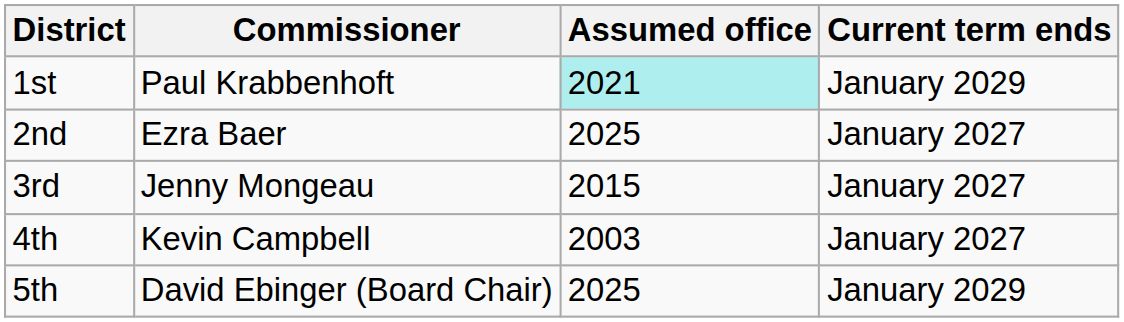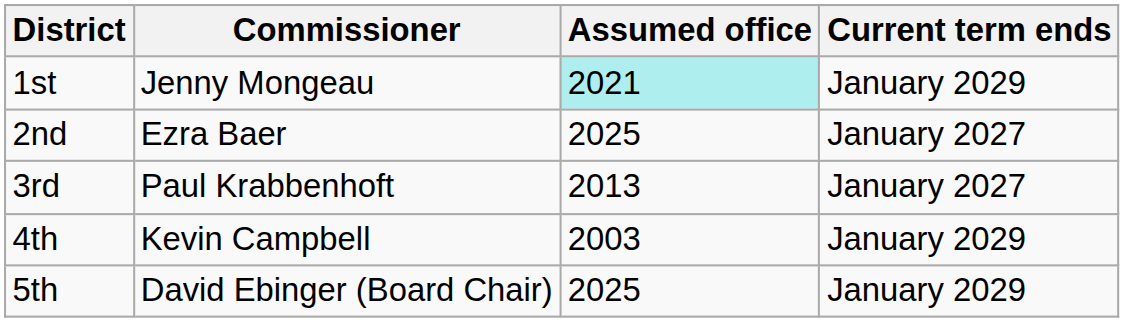1st | Commissioner: Paul Krabbenhoft -> Jenny Mongeau
3rd | Commissioner: Jenny Mongeau -> Paul Krabbenhoft
3rd | Assumed office: 2015 -> 2013
4th | Current term ends: January 2027 -> January 2029
